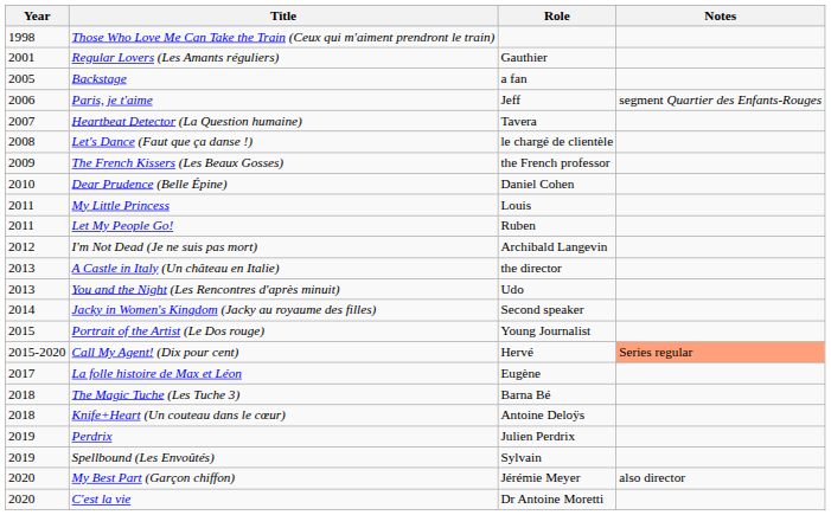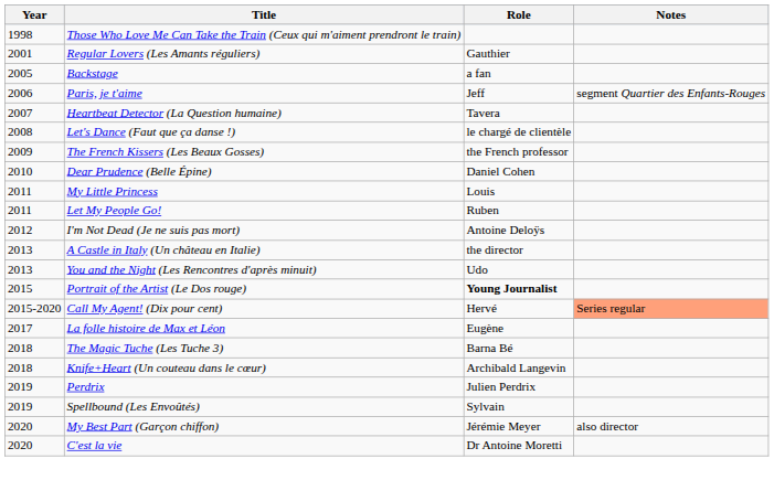I'm Not Dead (Je ne suis pas mort) | Role: Archibald Langevin -> Antoine Deloÿs
- row: 2014 | Jacky in Women's Kingdom (Jacky au royaume des filles) | Second speaker
Portrait of the Artist (Le Dos rouge) | Role: normal -> bold
Knife+Heart (Un couteau dans le cœur) | Role: Antoine Deloÿs -> Archibald Langevin
